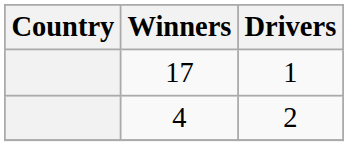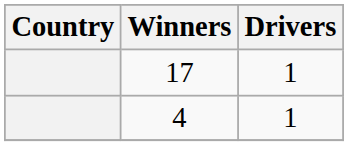4 | Drivers: 2 -> 1
